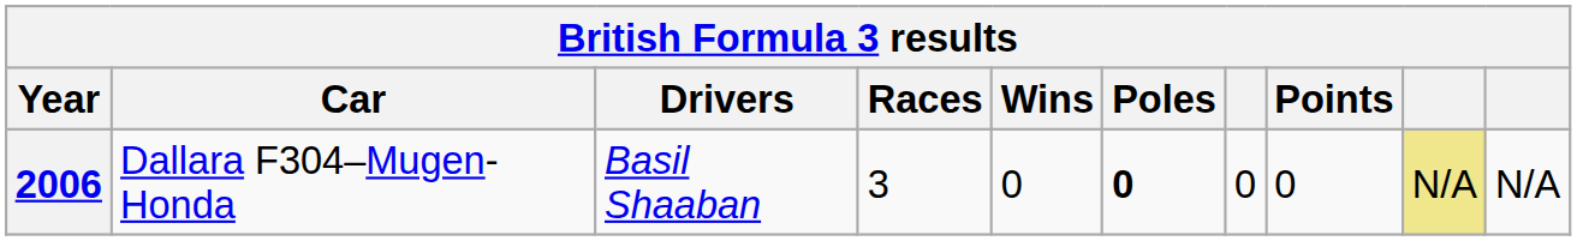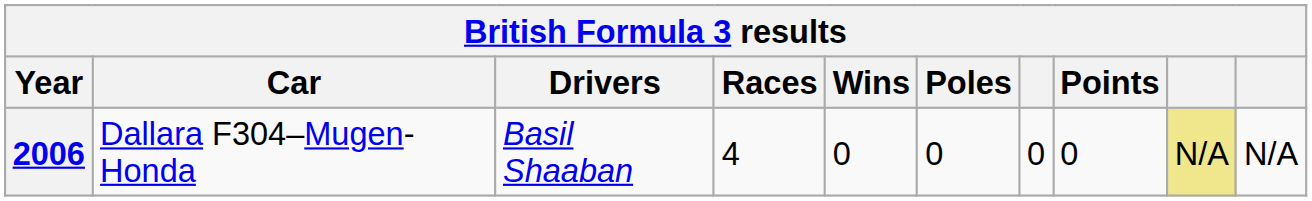2006 | Races: 3 -> 4
2006 | Poles: bold -> normal
